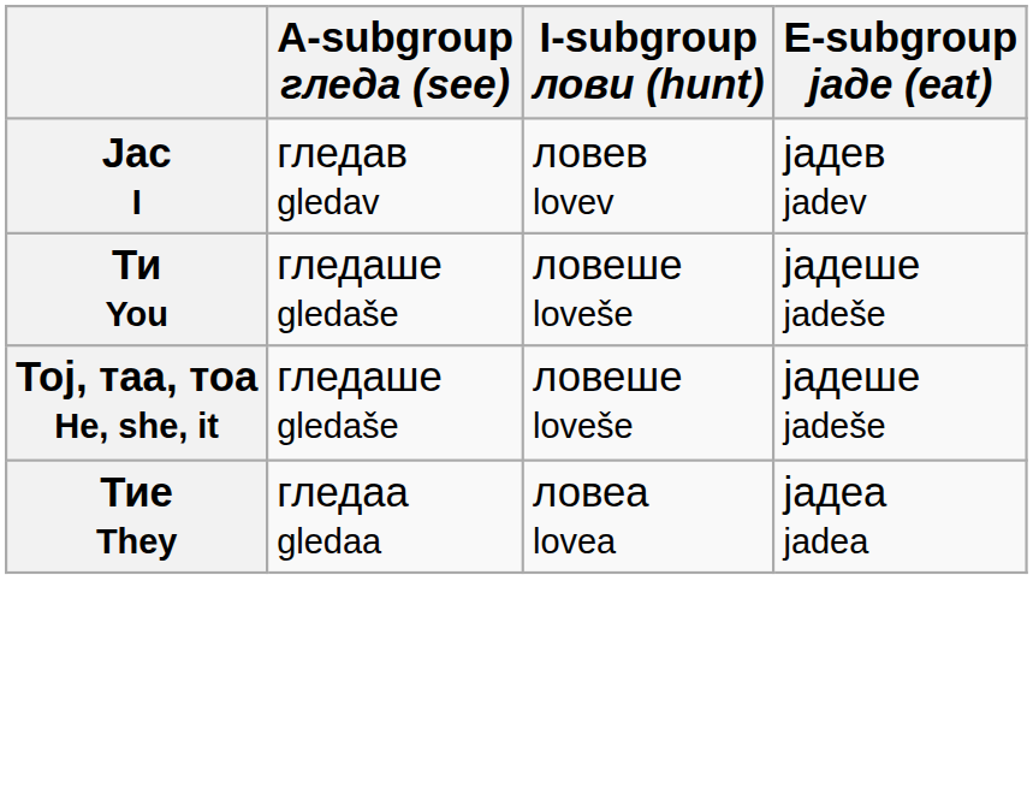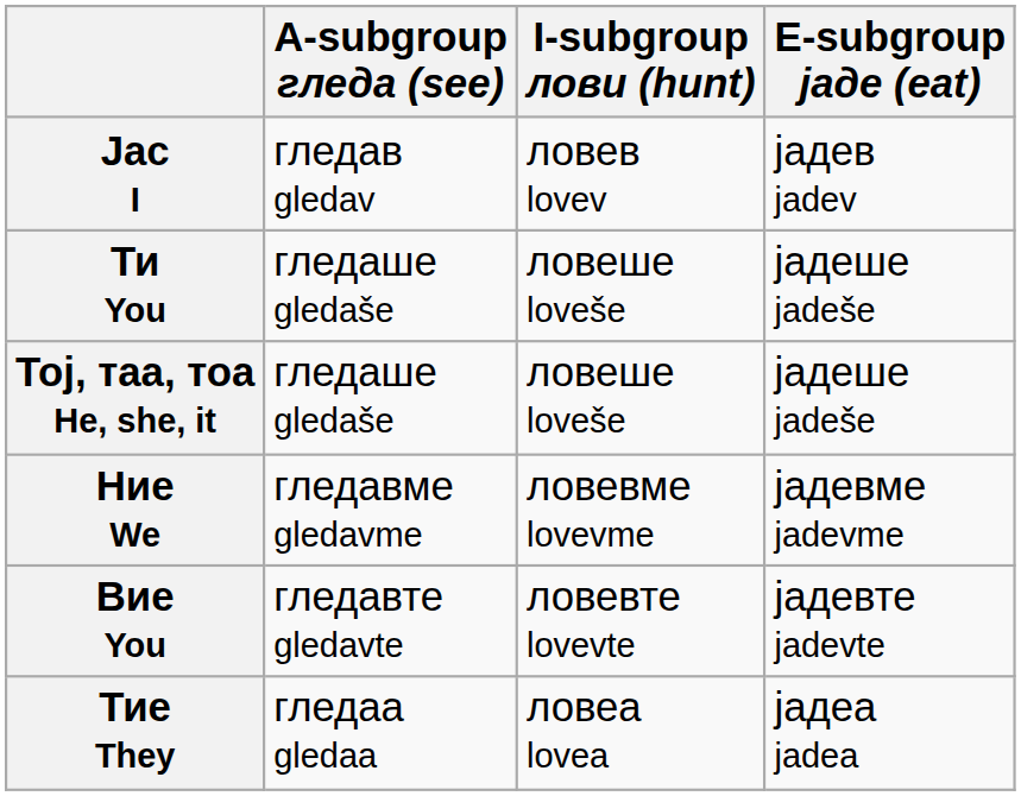+ row: Ние We | гледавме gledavme | ловевме lovevme | јадевме jadevme
+ row: Вие You | гледавте gledavte | ловевте lovevte | јадевте jadevte
